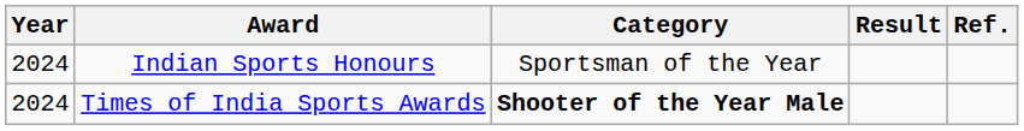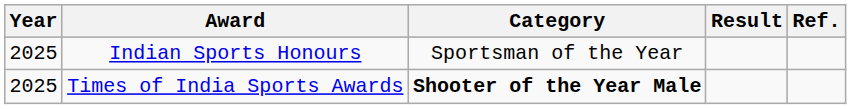Indian Sports Honours | Year: 2024 -> 2025
Times of India Sports Awards | Year: 2024 -> 2025
